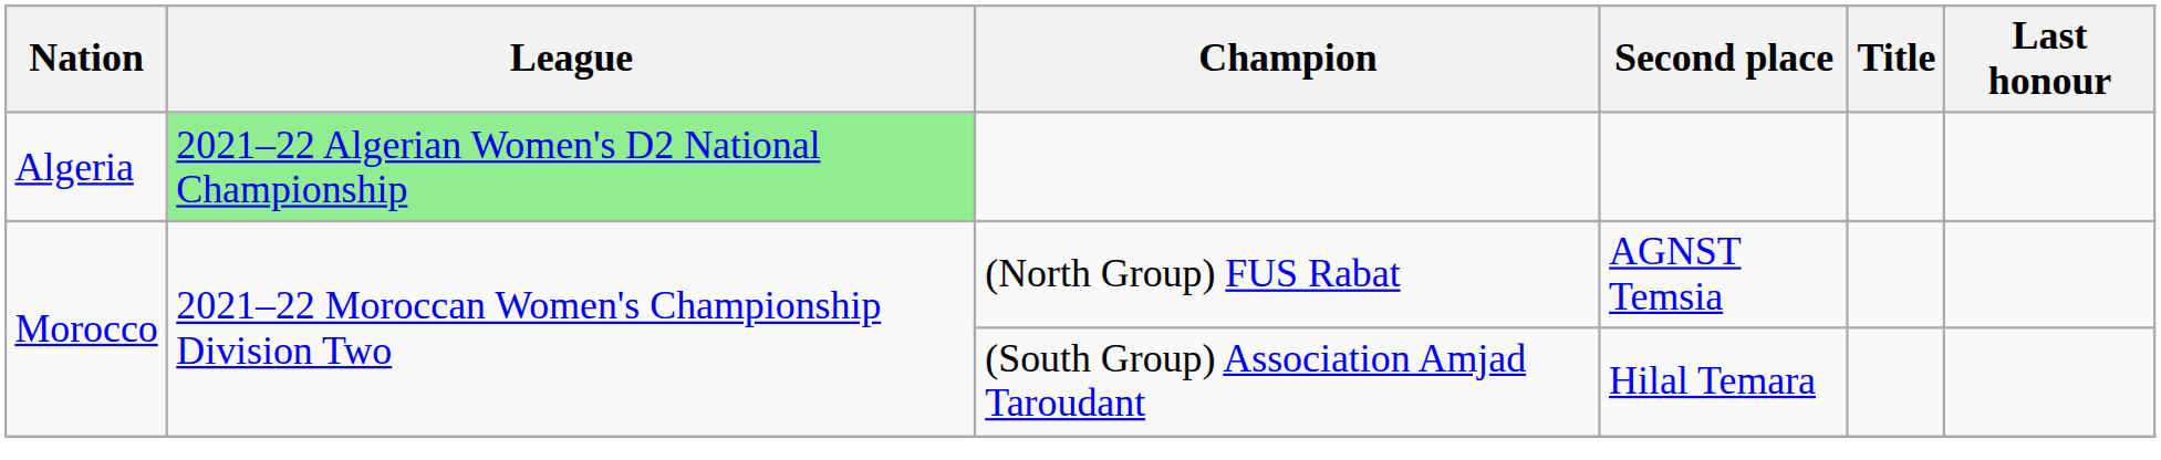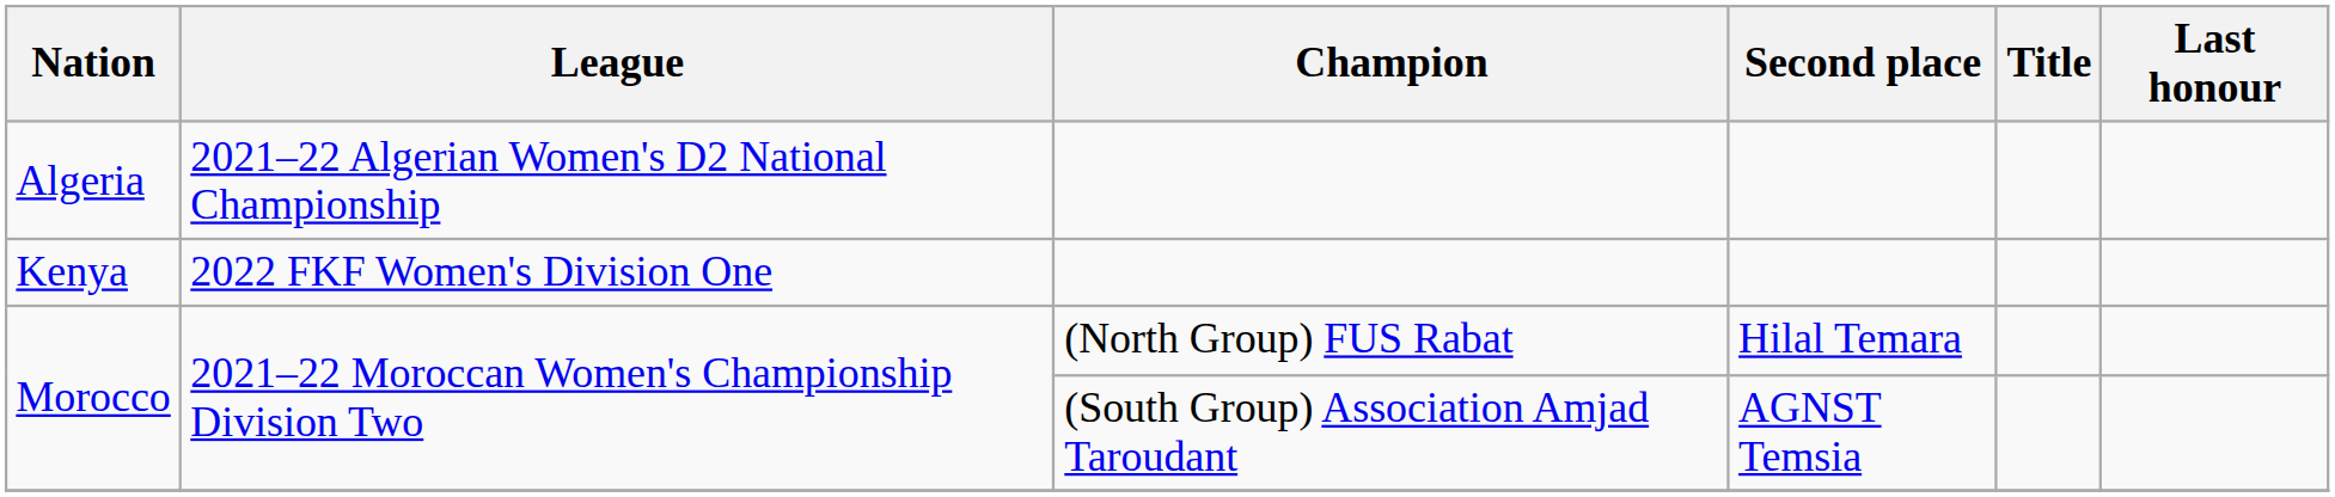Algeria | League: lightgreen background -> no background
+ row: Kenya | 2022 FKF Women's Division One
Morocco / (North Group) FUS Rabat | Second place: AGNST Temsia -> Hilal Temara
Morocco / (South Group) Association Amjad Taroudant | Second place: Hilal Temara -> AGNST Temsia
